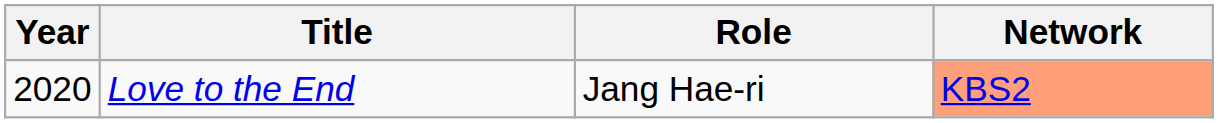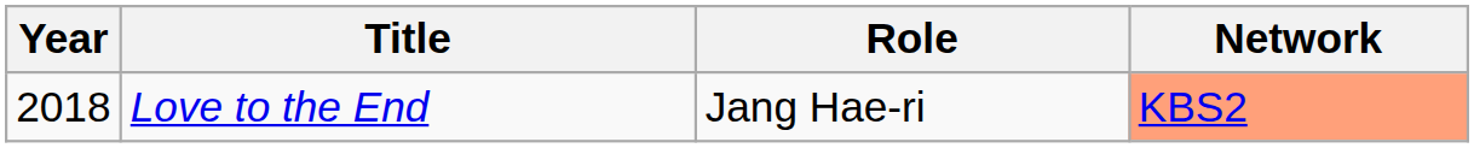Love to the End | Year: 2020 -> 2018
